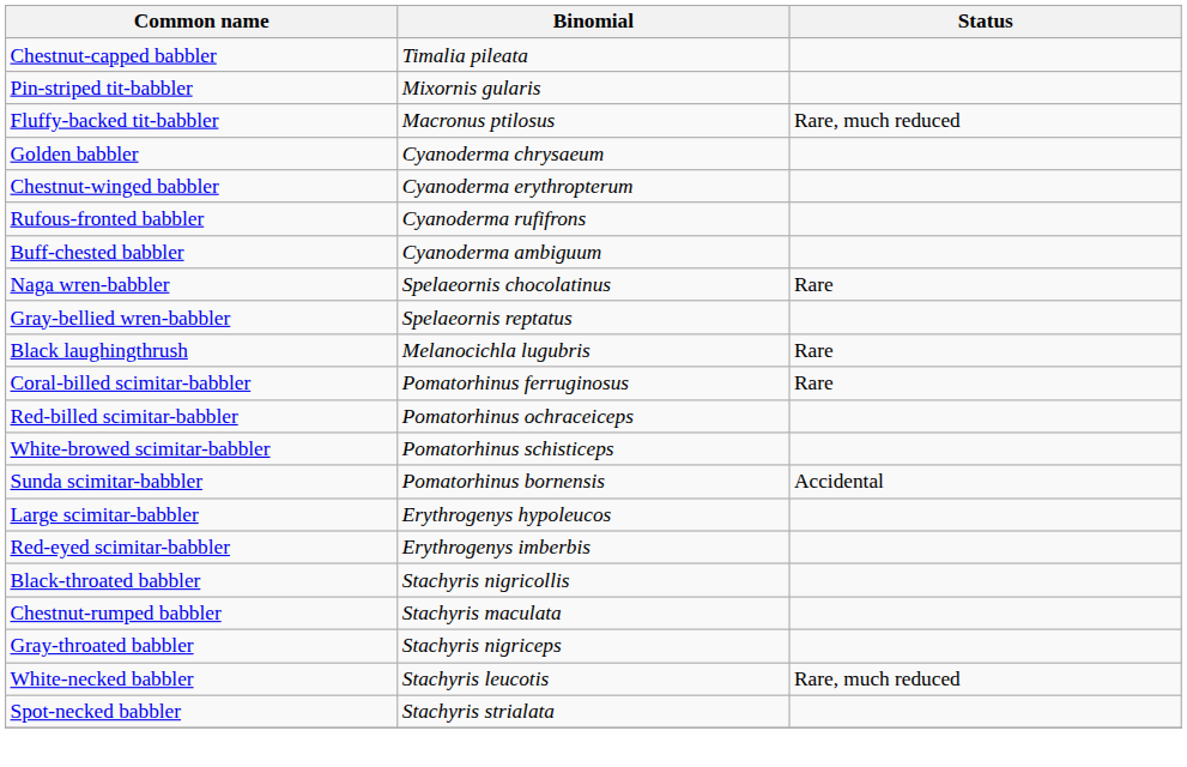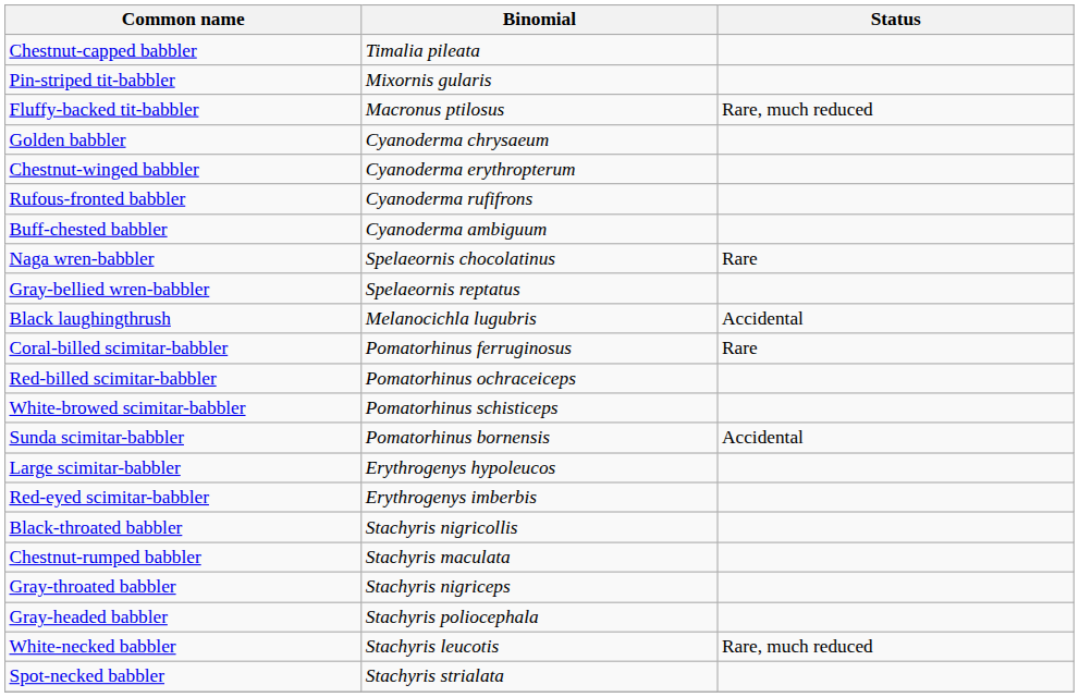Black laughingthrush | Status: Rare -> Accidental
+ row: Gray-headed babbler | Stachyris poliocephala
